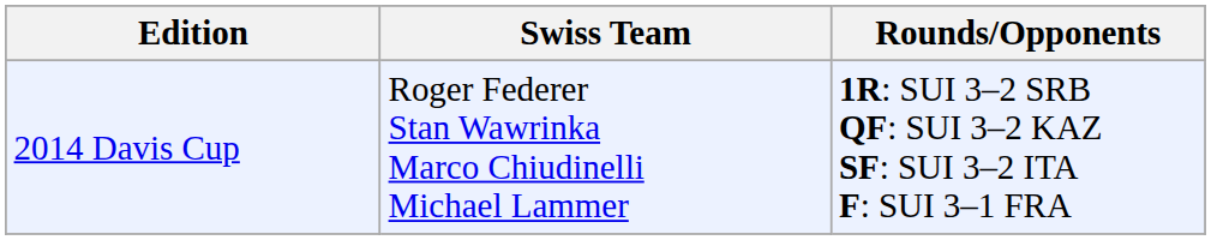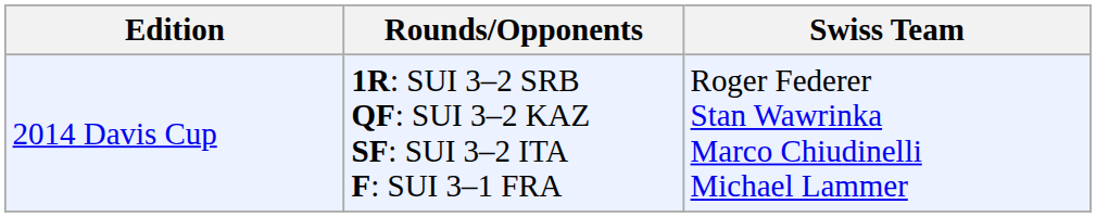columns swapped: Swiss Team <-> Rounds/Opponents
